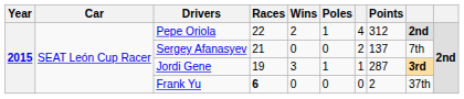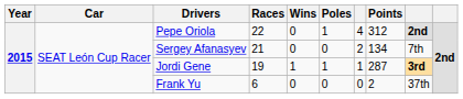Pepe Oriola | Wins: 2 -> 0
Sergey Afanasyev | Points: 137 -> 134
Jordi Gene | Wins: 3 -> 1
Frank Yu | Races: bold -> normal
